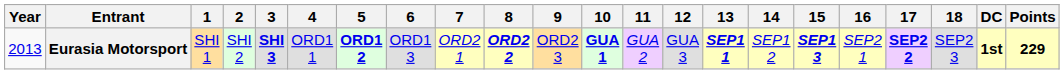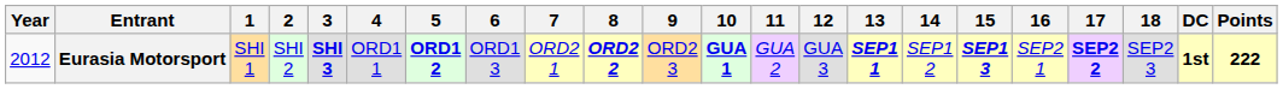Eurasia Motorsport | Year: 2013 -> 2012
Eurasia Motorsport | Points: 229 -> 222
